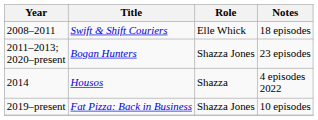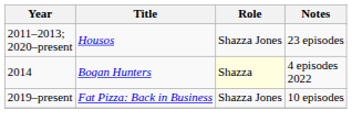- row: 2008–2011 | Swift & Shift Couriers | Elle Whick | 18 episodes
2011–2013; 2020–present | Title: Bogan Hunters -> Housos
2014 | Title: Housos -> Bogan Hunters
2014 | Role: no background -> lightyellow background
